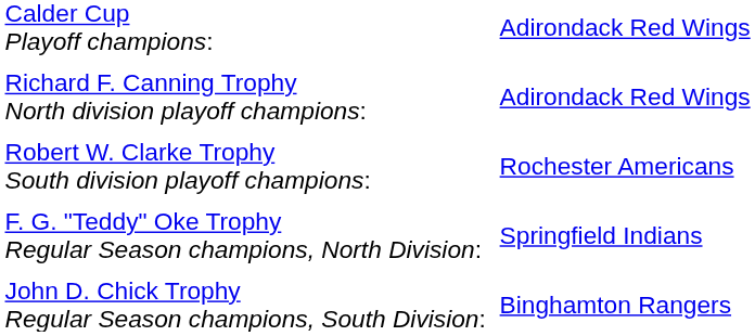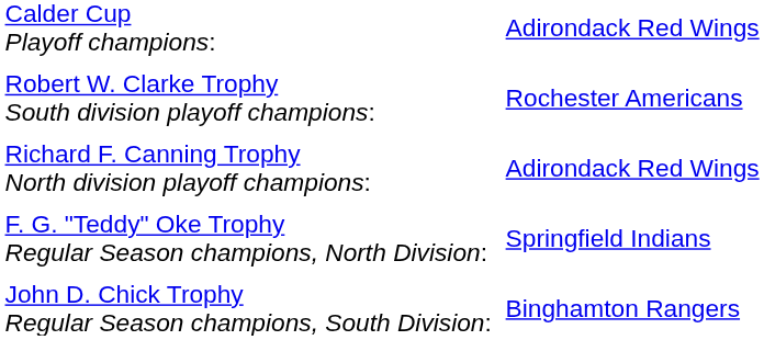rows swapped: Richard F. Canning Trophy North division playoff champions: <-> Robert W. Clarke Trophy South division playoff champions:
